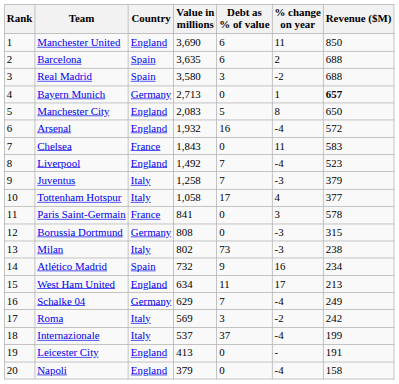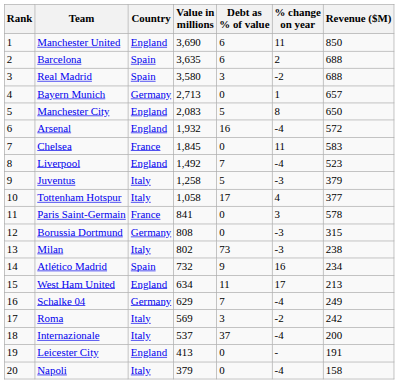Bayern Munich | Revenue ($M): bold -> normal
Chelsea | Value in millions: 1,843 -> 1,845
Juventus | Debt as % of value: 7 -> 5
Internazionale | Revenue ($M): 199 -> 200
Napoli | Country: England -> Italy
